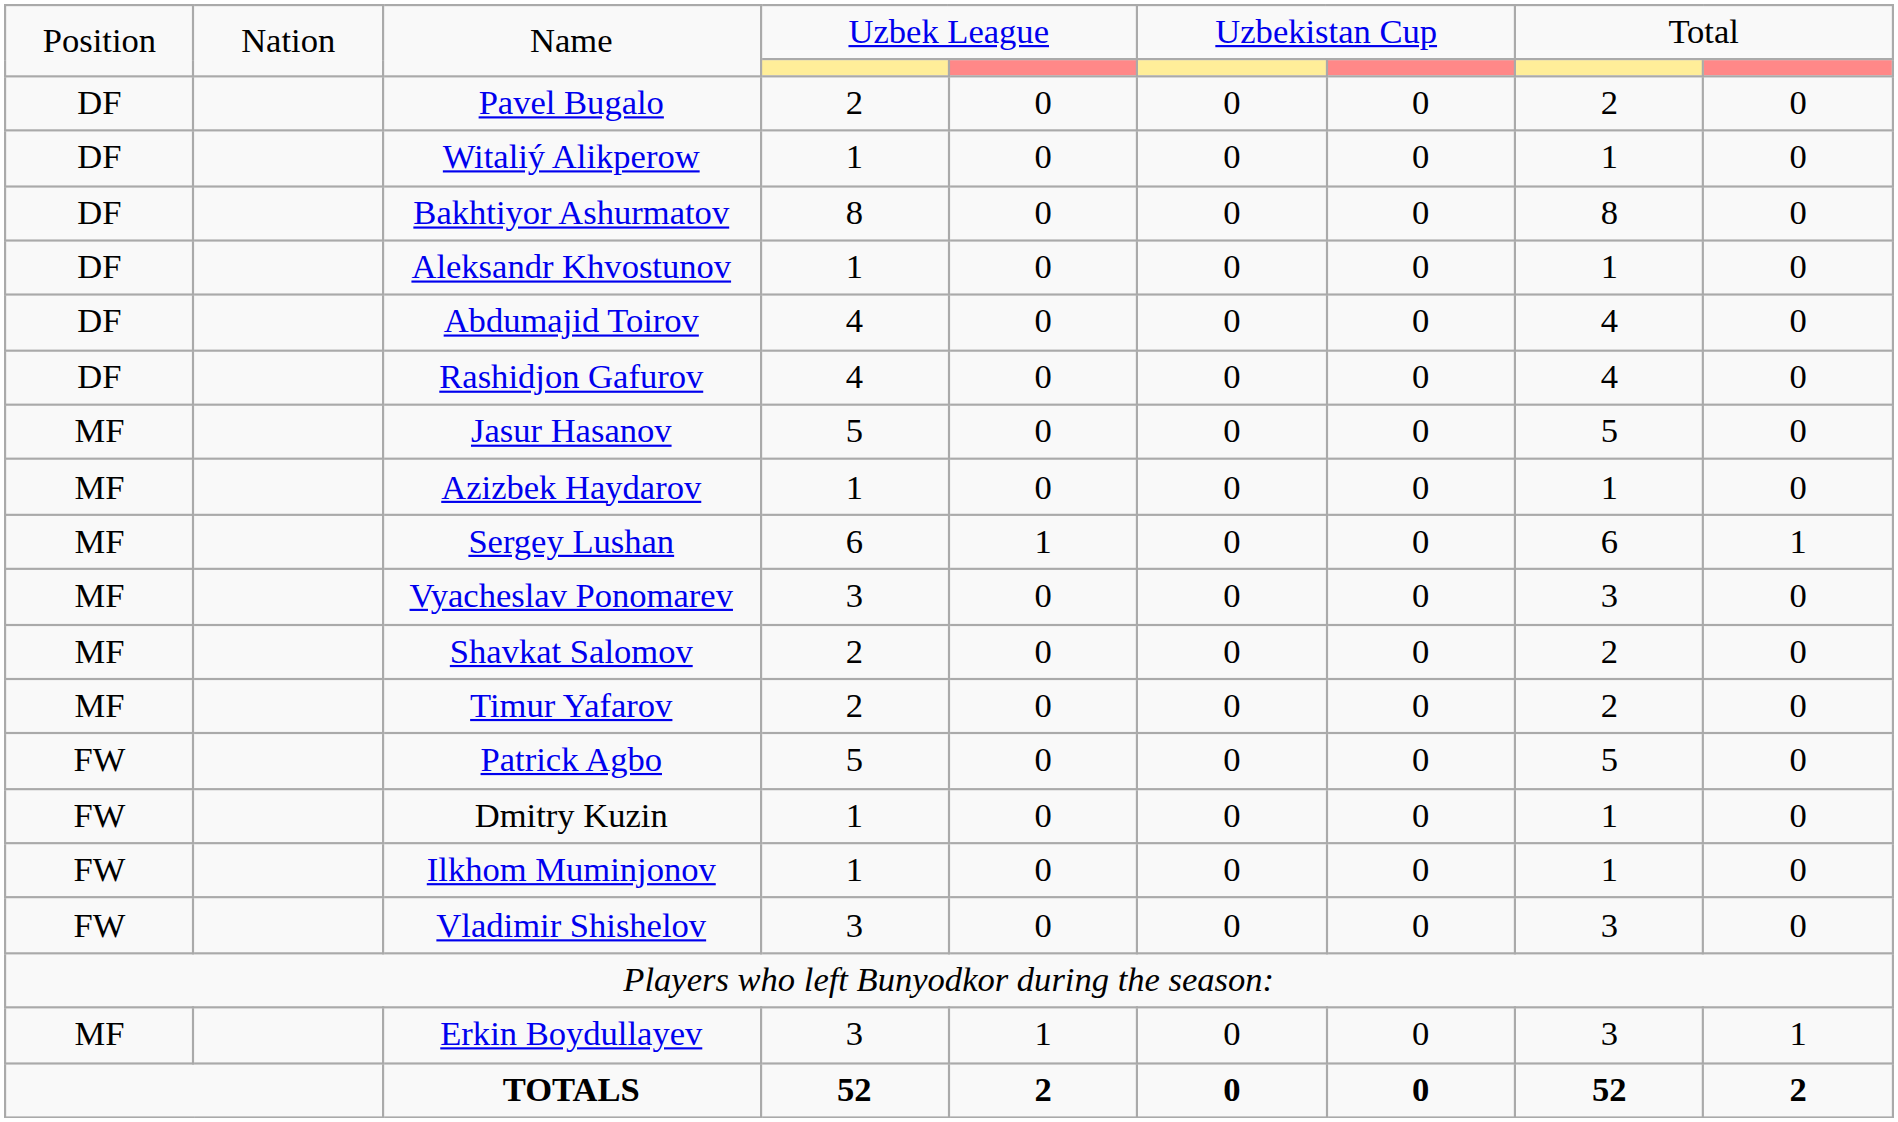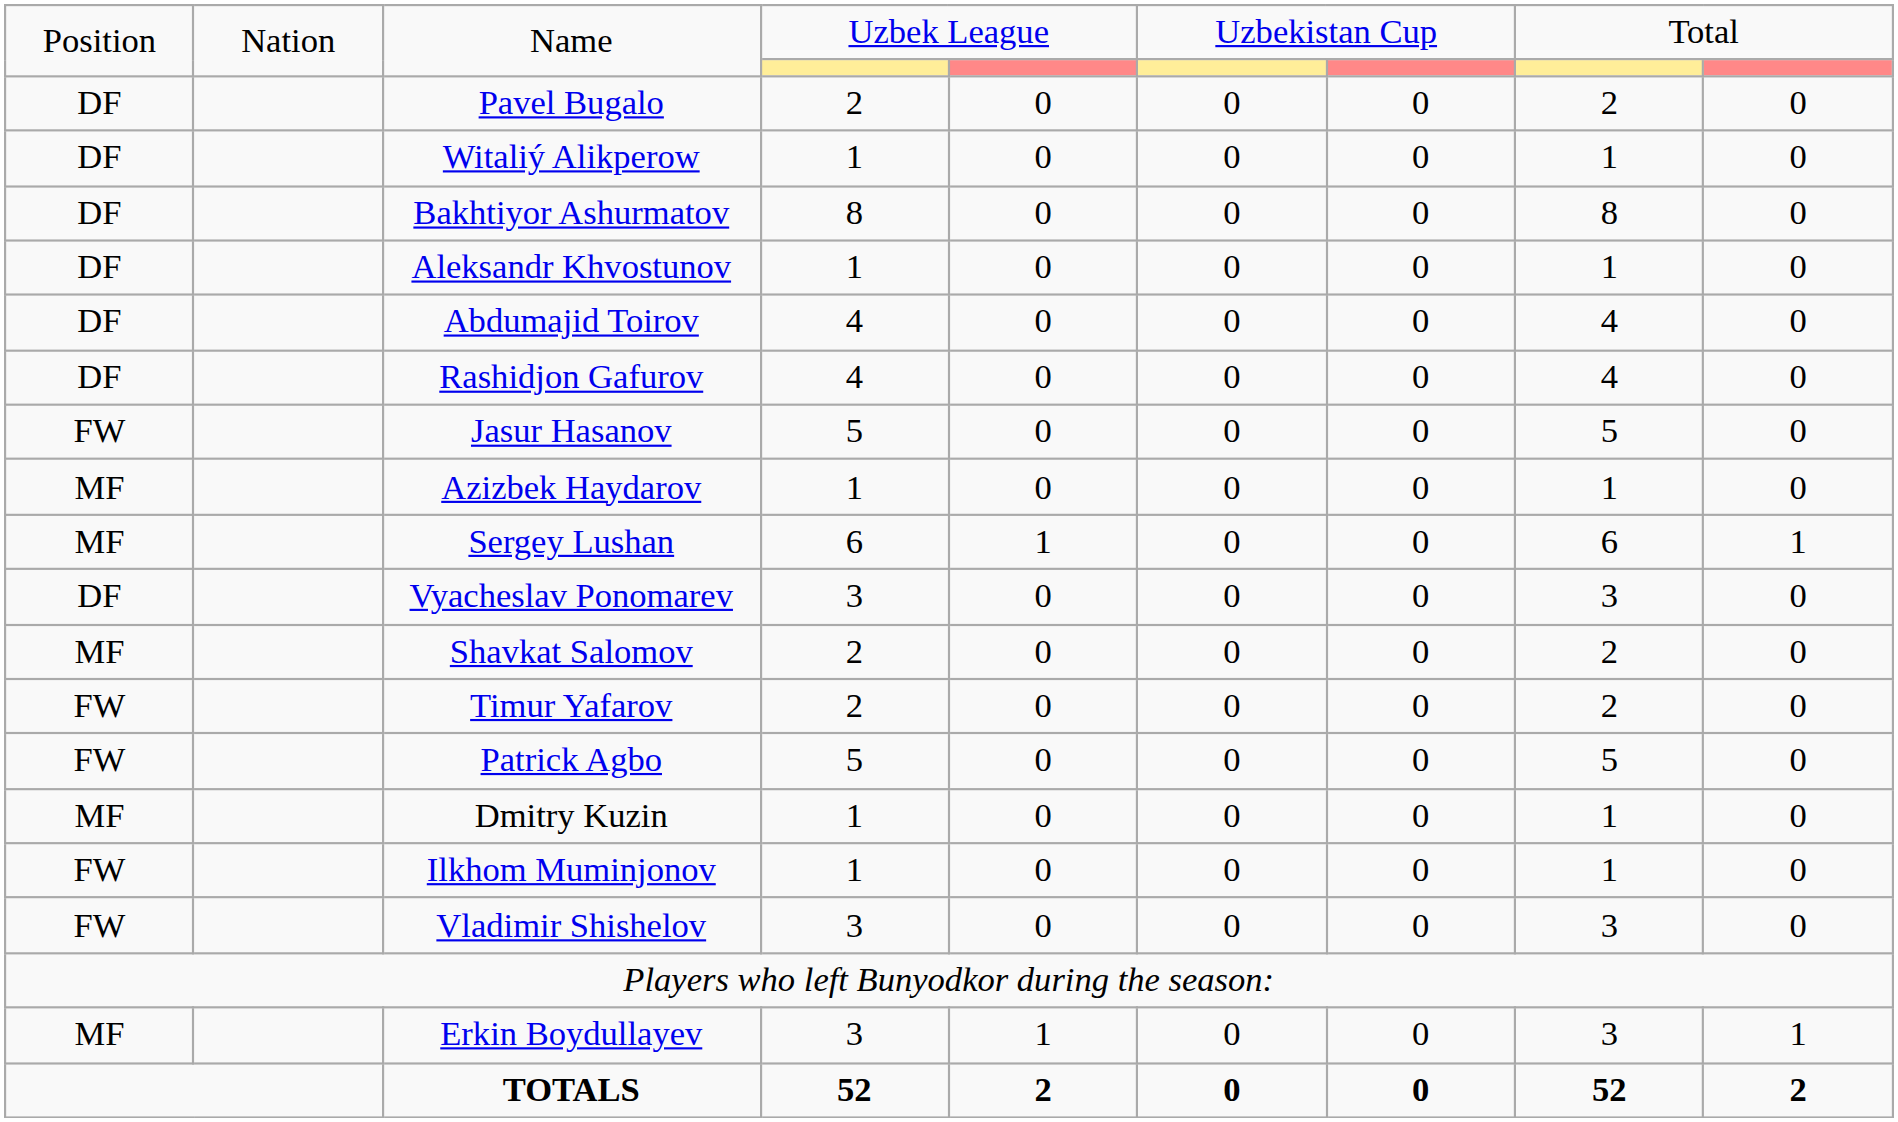Jasur Hasanov | column 1: MF -> FW
Vyacheslav Ponomarev | column 1: MF -> DF
Timur Yafarov | column 1: MF -> FW
Dmitry Kuzin | column 1: FW -> MF
